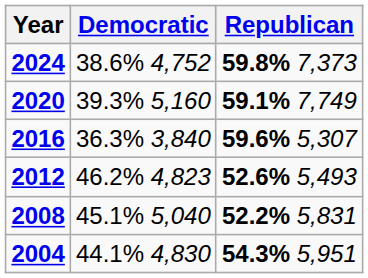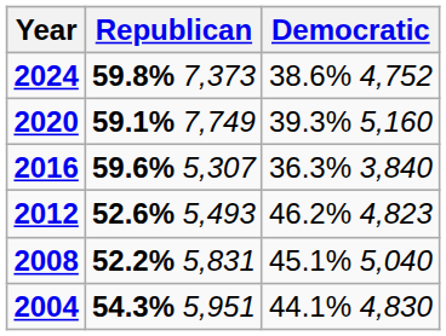columns swapped: Republican <-> Democratic
